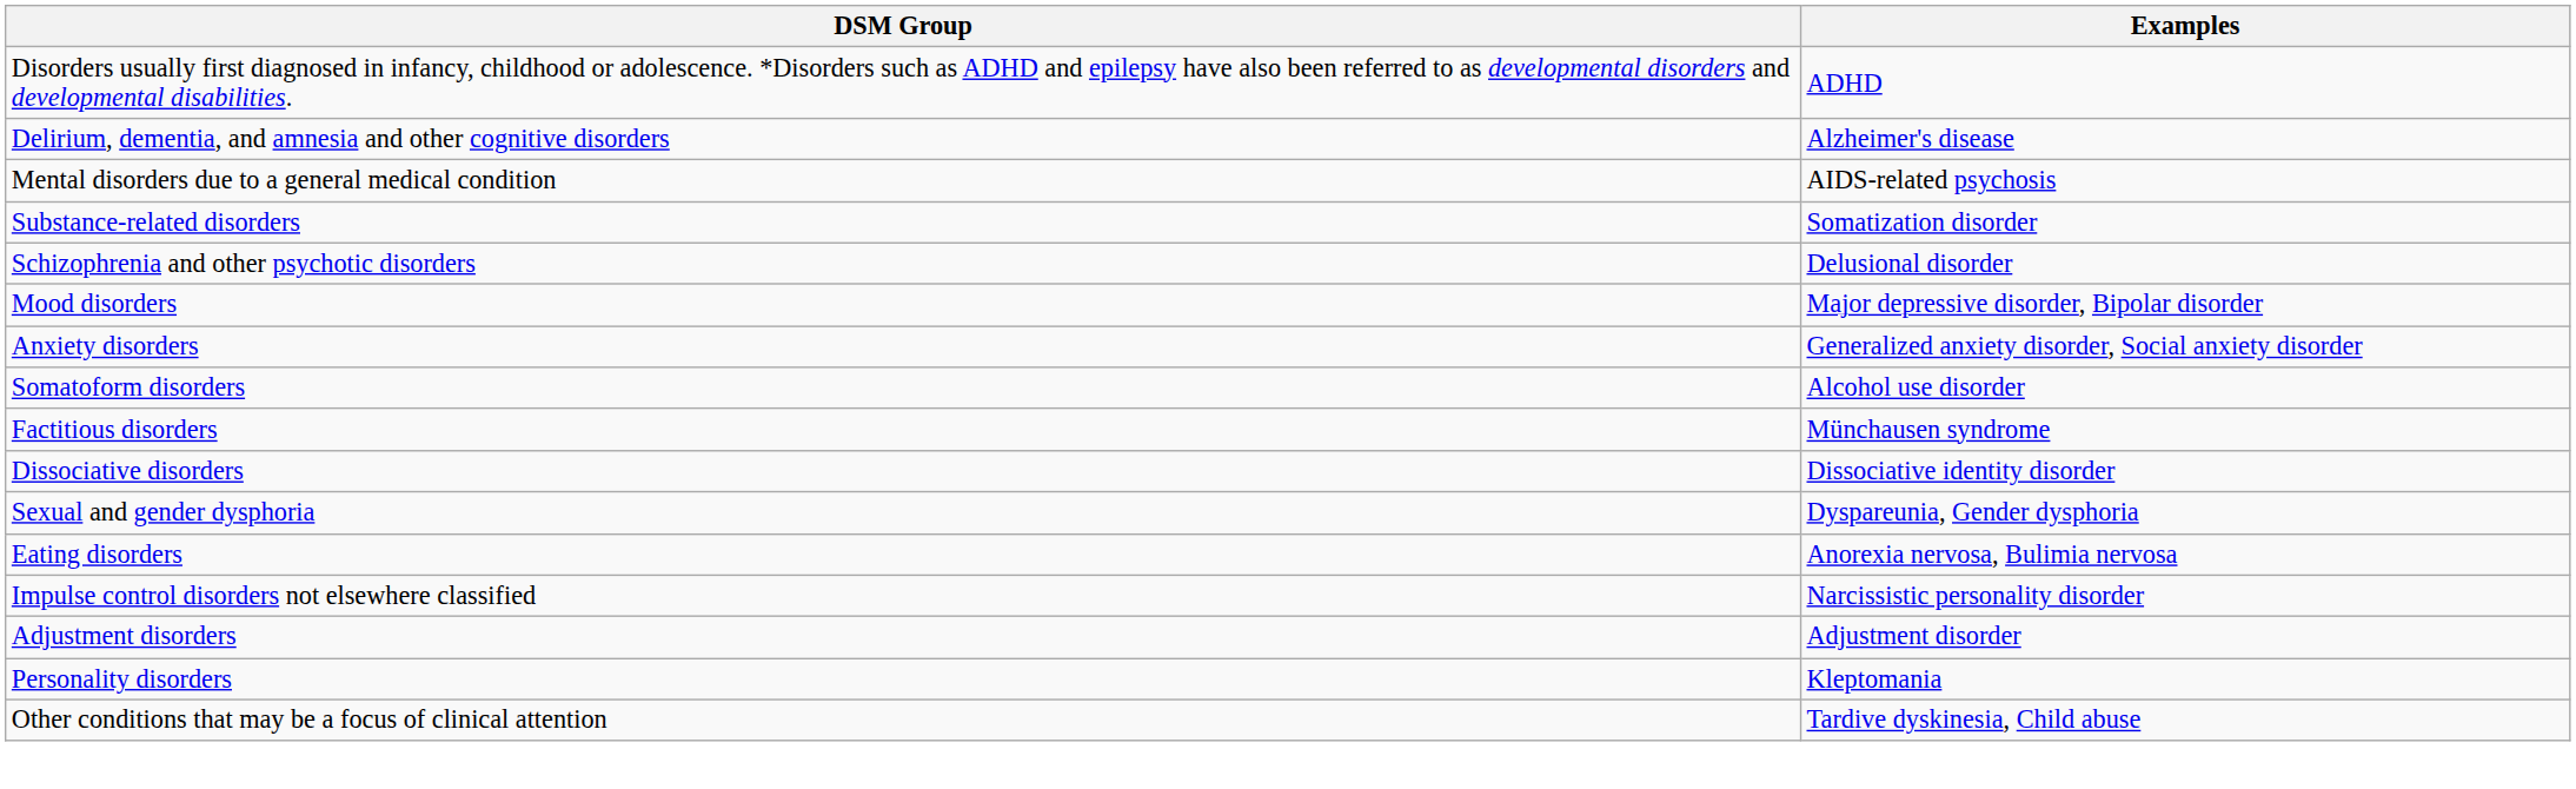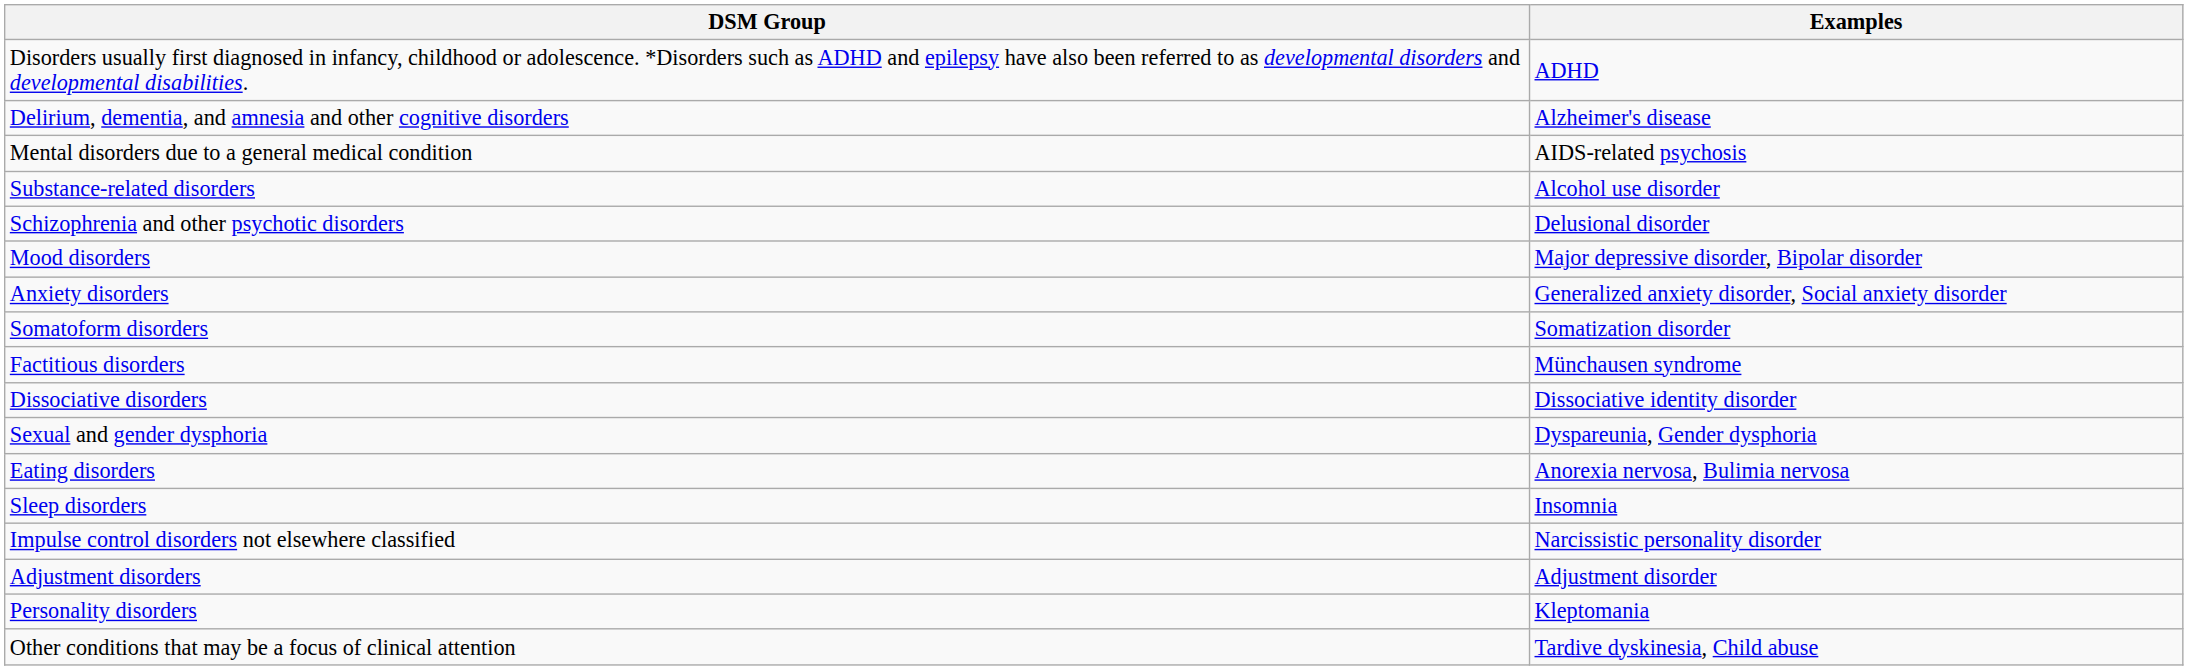Substance-related disorders | Examples: Somatization disorder -> Alcohol use disorder
Somatoform disorders | Examples: Alcohol use disorder -> Somatization disorder
+ row: Sleep disorders | Insomnia
